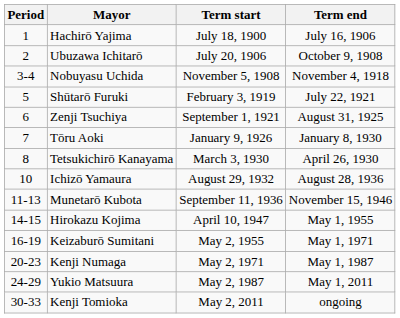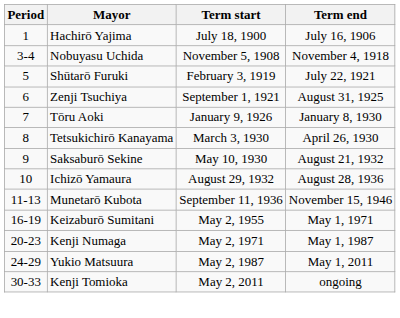- row: 2 | Ubuzawa Ichitarō | July 20, 1906 | October 9, 1908
+ row: 9 | Saksaburō Sekine | May 10, 1930 | August 21, 1932
- row: 14-15 | Hirokazu Kojima | April 10, 1947 | May 1, 1955
